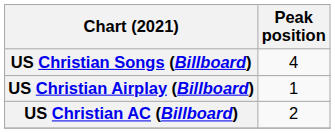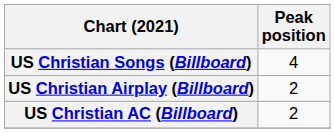US Christian Airplay (Billboard) | Peak position: 1 -> 2
